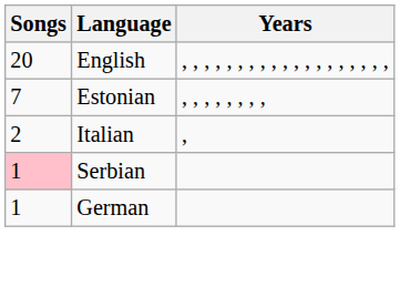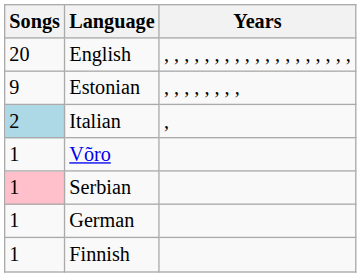Estonian | Songs: 7 -> 9
Italian | Songs: no background -> lightblue background
+ row: 1 | Võro
+ row: 1 | Finnish
